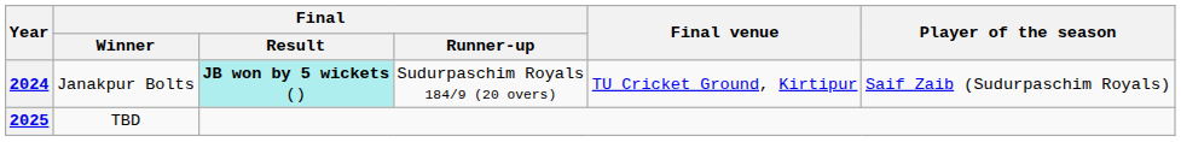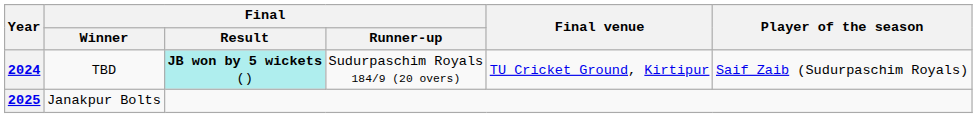2024 | Final / Winner: Janakpur Bolts -> TBD
2025 | Final / Winner: TBD -> Janakpur Bolts
